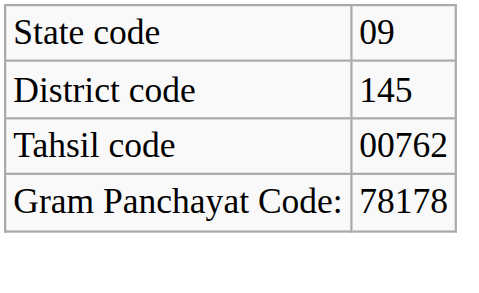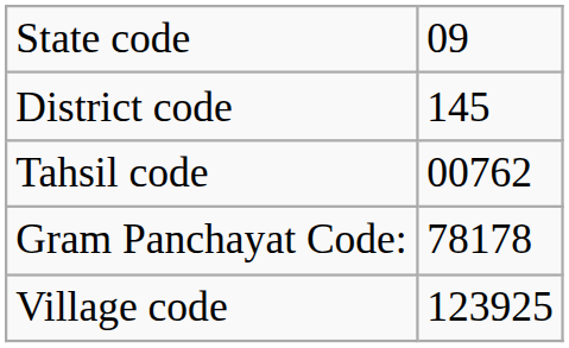+ row: Village code | 123925
